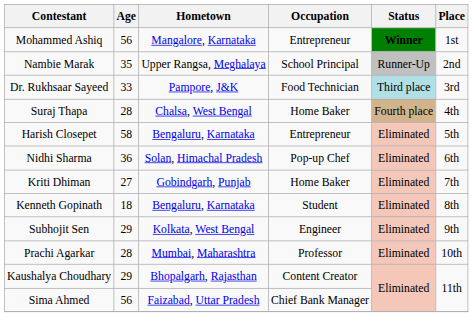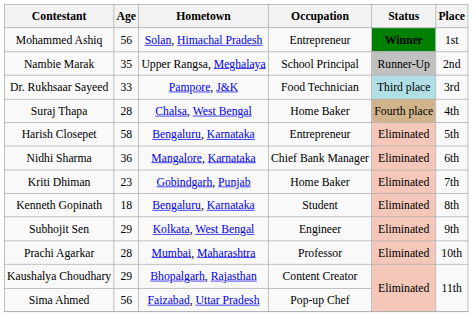Mohammed Ashiq | Hometown: Mangalore, Karnataka -> Solan, Himachal Pradesh
Nidhi Sharma | Hometown: Solan, Himachal Pradesh -> Mangalore, Karnataka
Nidhi Sharma | Occupation: Pop-up Chef -> Chief Bank Manager
Kriti Dhiman | Age: 27 -> 23
Sima Ahmed | Occupation: Chief Bank Manager -> Pop-up Chef
